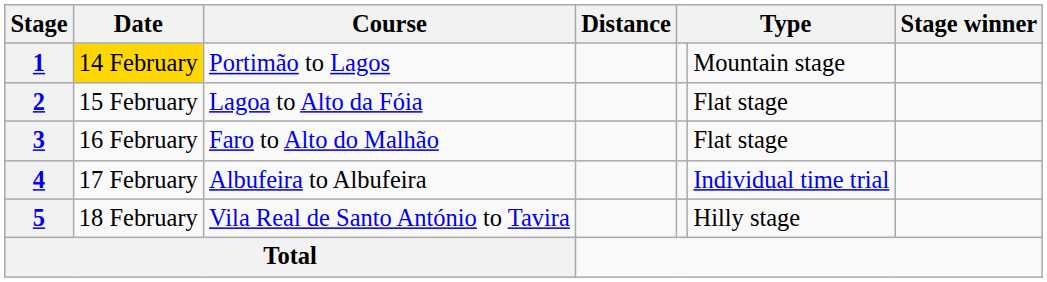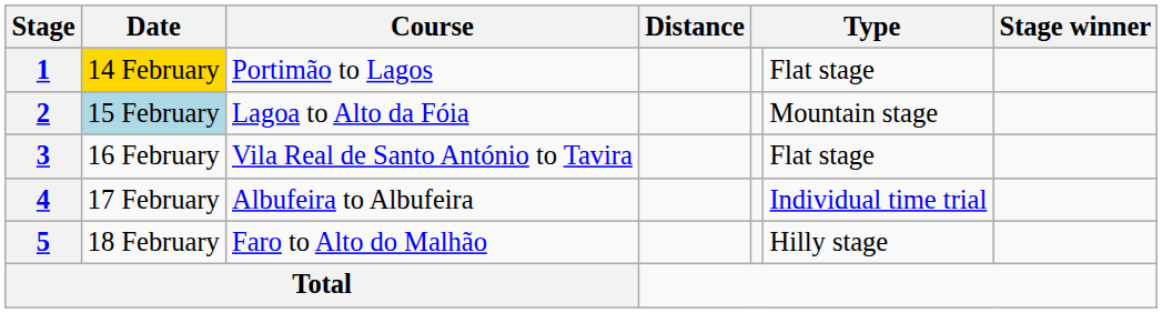1 | column 6: Mountain stage -> Flat stage
2 | Date: no background -> lightblue background
2 | column 6: Flat stage -> Mountain stage
3 | Course: Faro to Alto do Malhão -> Vila Real de Santo António to Tavira
5 | Course: Vila Real de Santo António to Tavira -> Faro to Alto do Malhão
